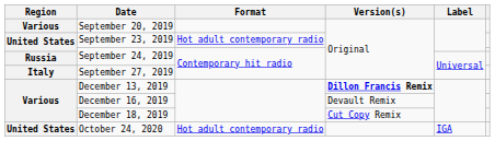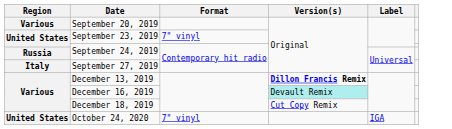September 23, 2019 | Format: Hot adult contemporary radio -> 7" vinyl
December 16, 2019 | Version(s): no background -> paleturquoise background
October 24, 2020 | Format: Hot adult contemporary radio -> 7" vinyl
